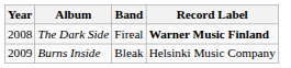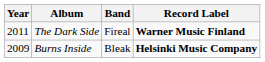The Dark Side | Year: 2008 -> 2011
Burns Inside | Record Label: normal -> bold
